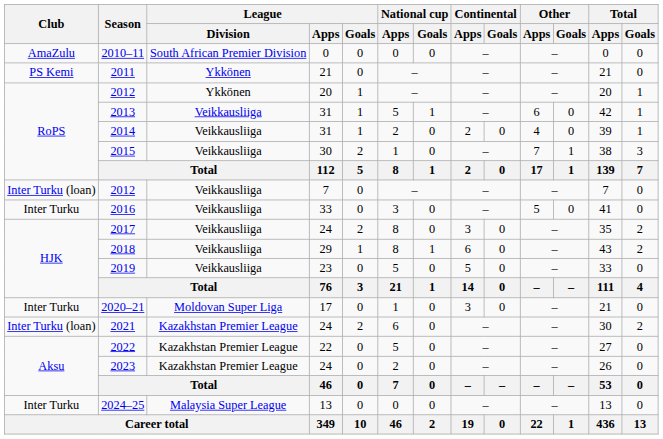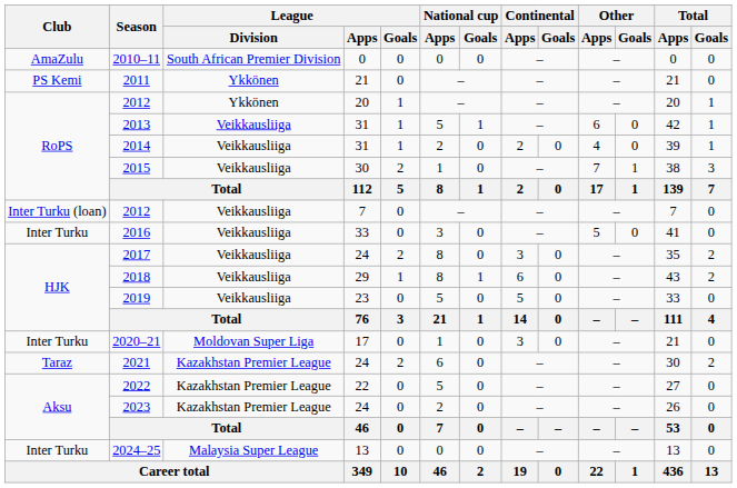2021 | Club: Inter Turku (loan) -> Taraz
